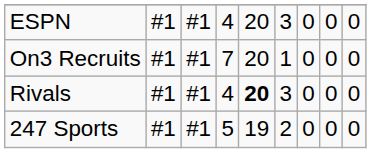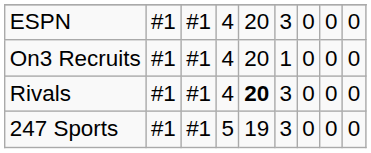On3 Recruits | column 4: 7 -> 4
247 Sports | column 6: 2 -> 3
